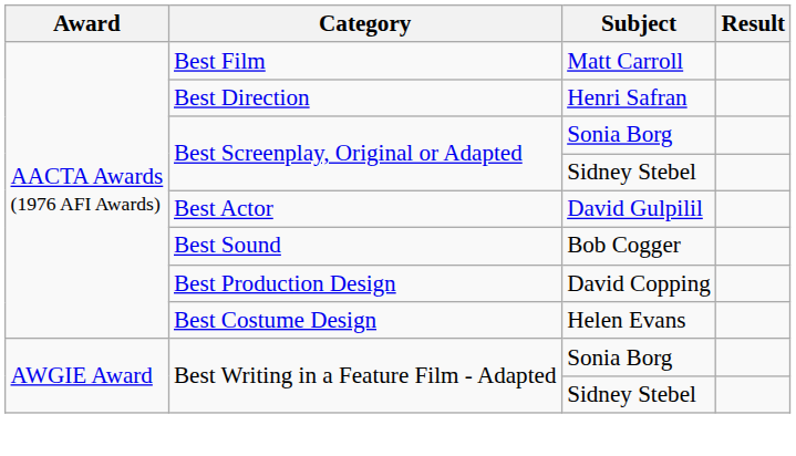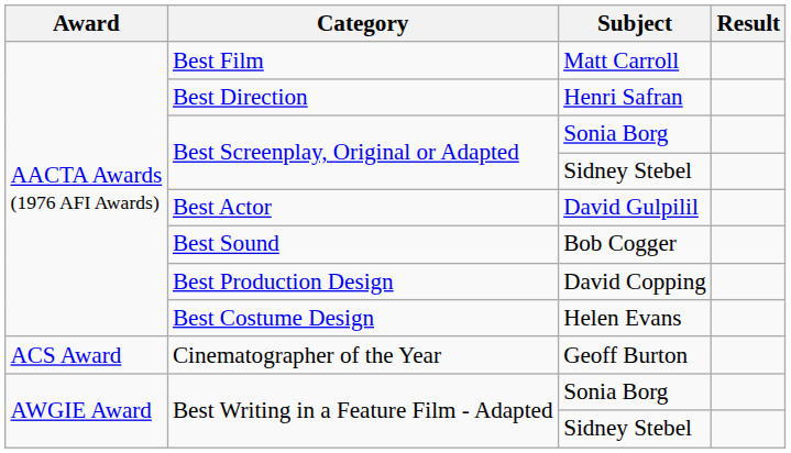+ row: ACS Award | Cinematographer of the Year | Geoff Burton
